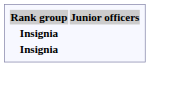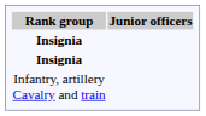+ row: Infantry, artillery Cavalry and train
